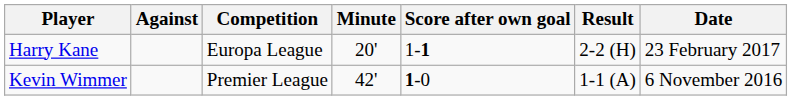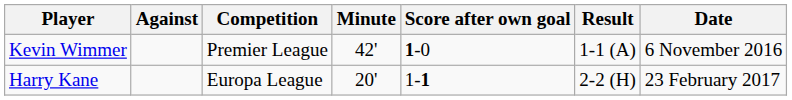rows swapped: Kevin Wimmer <-> Harry Kane
